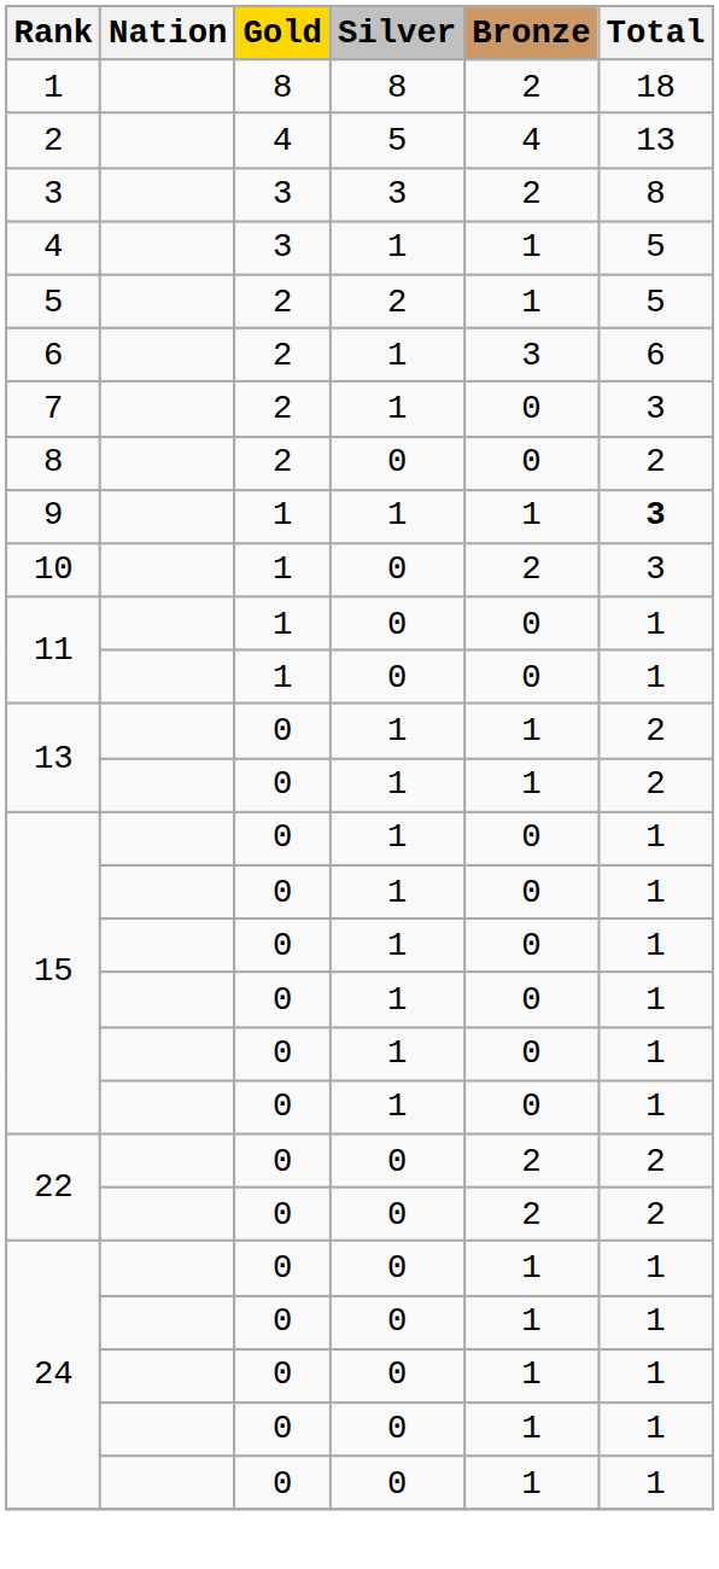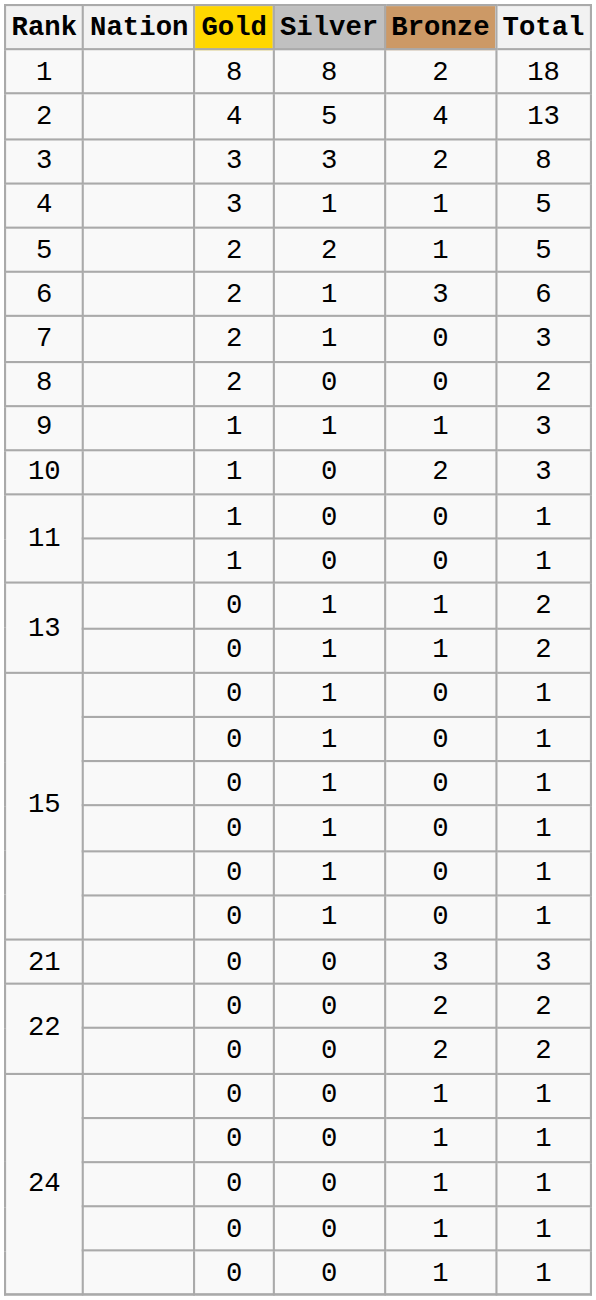9 | Total: bold -> normal
+ row: 21 | 0 | 0 | 3 | 3
